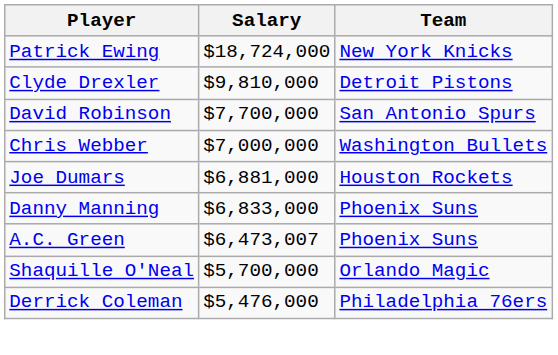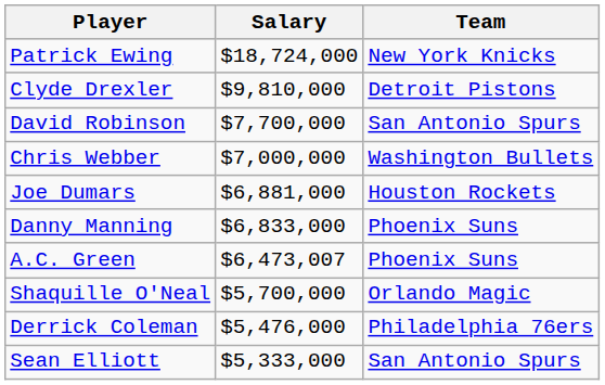+ row: Sean Elliott | $5,333,000 | San Antonio Spurs
